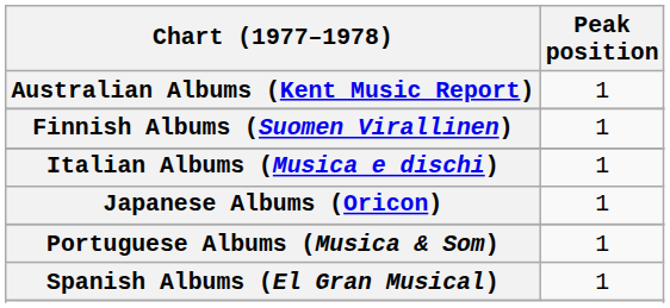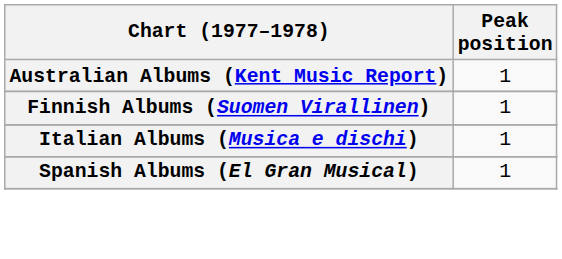- row: Japanese Albums (Oricon) | 1
- row: Portuguese Albums (Musica & Som) | 1
